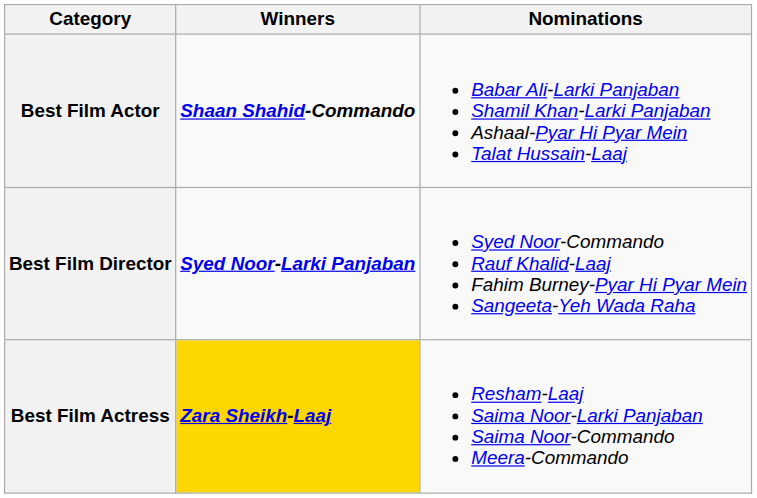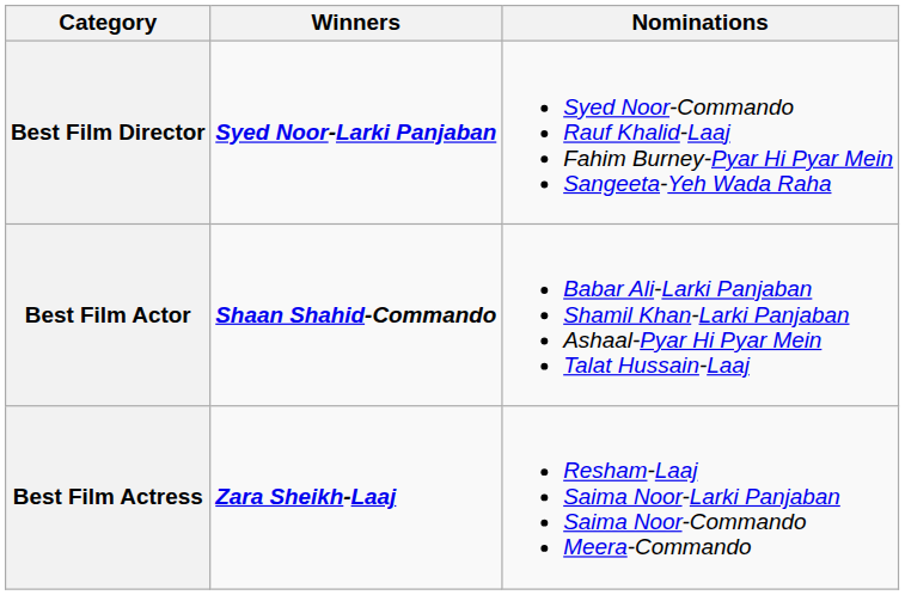rows swapped: Best Film Director <-> Best Film Actor
Best Film Actress | Winners: gold background -> no background
